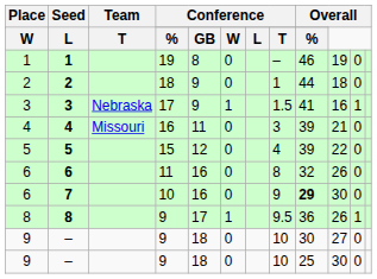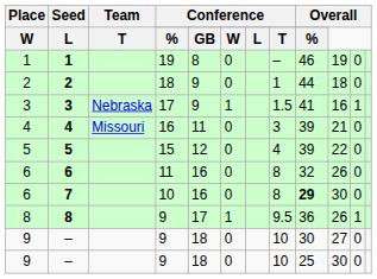7 | column 8: 9 -> 8
